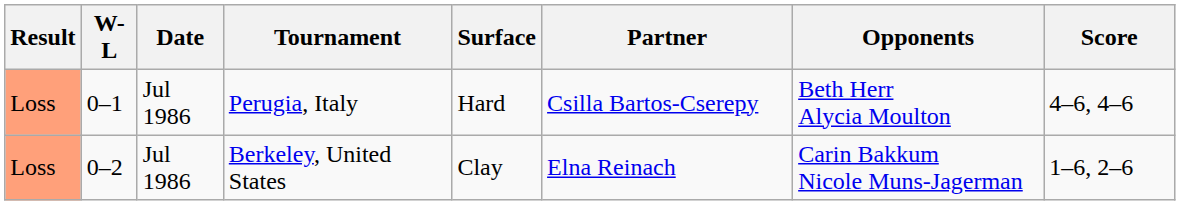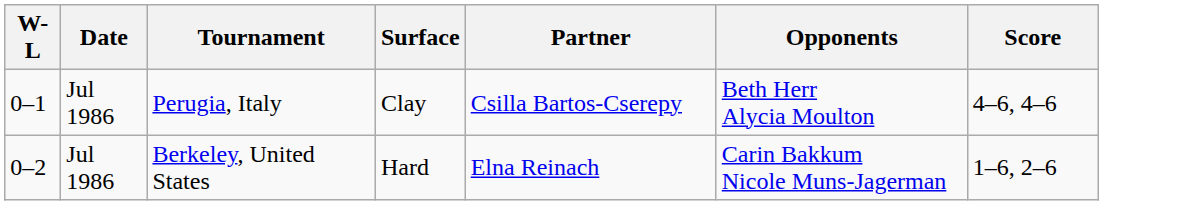- column: Result | Loss | Loss
Perugia, Italy | Surface: Hard -> Clay
Berkeley, United States | Surface: Clay -> Hard
